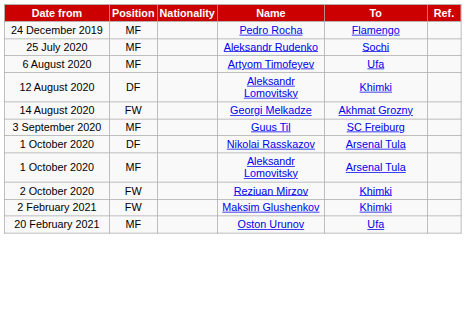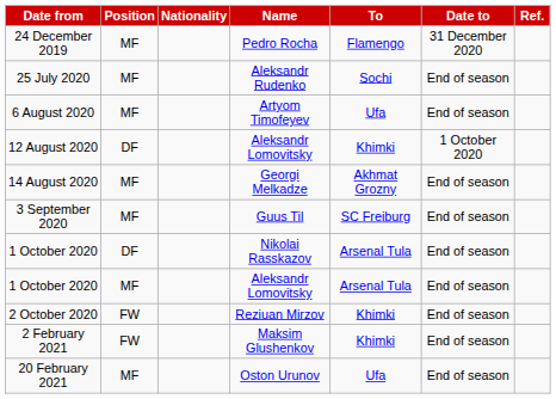+ column: Date to | 31 December 2020 | End of season | End of season | 1 October 2020 | End of season | End of season | End of season | End of season | End of season | End of season | End of season
14 August 2020 | Position: FW -> MF
